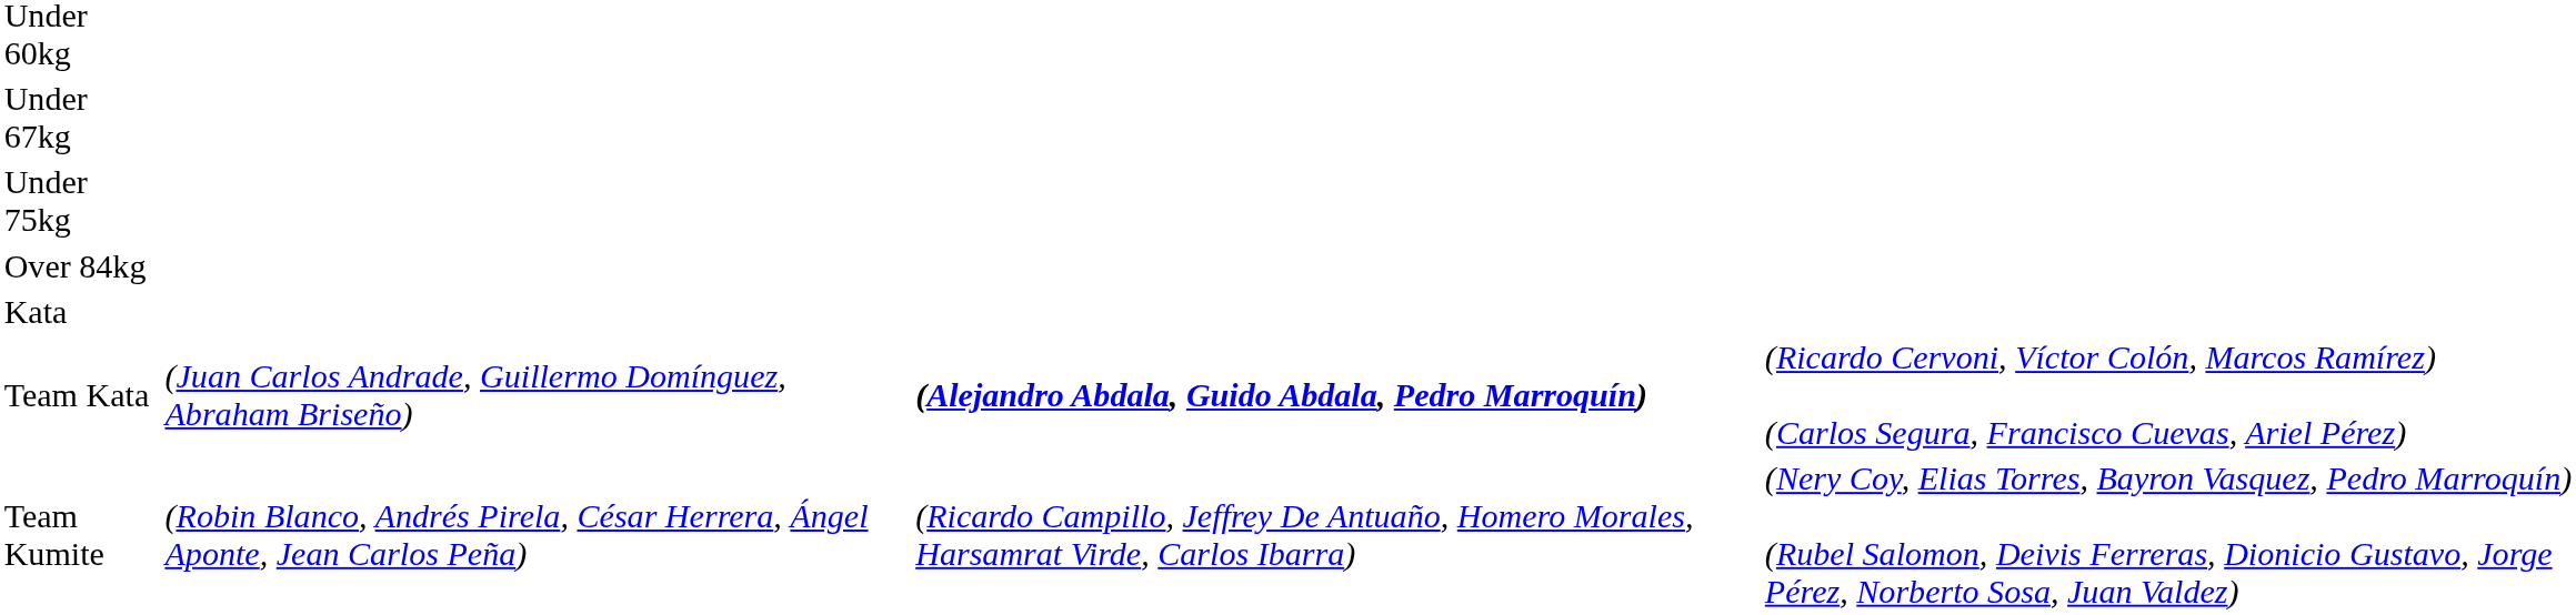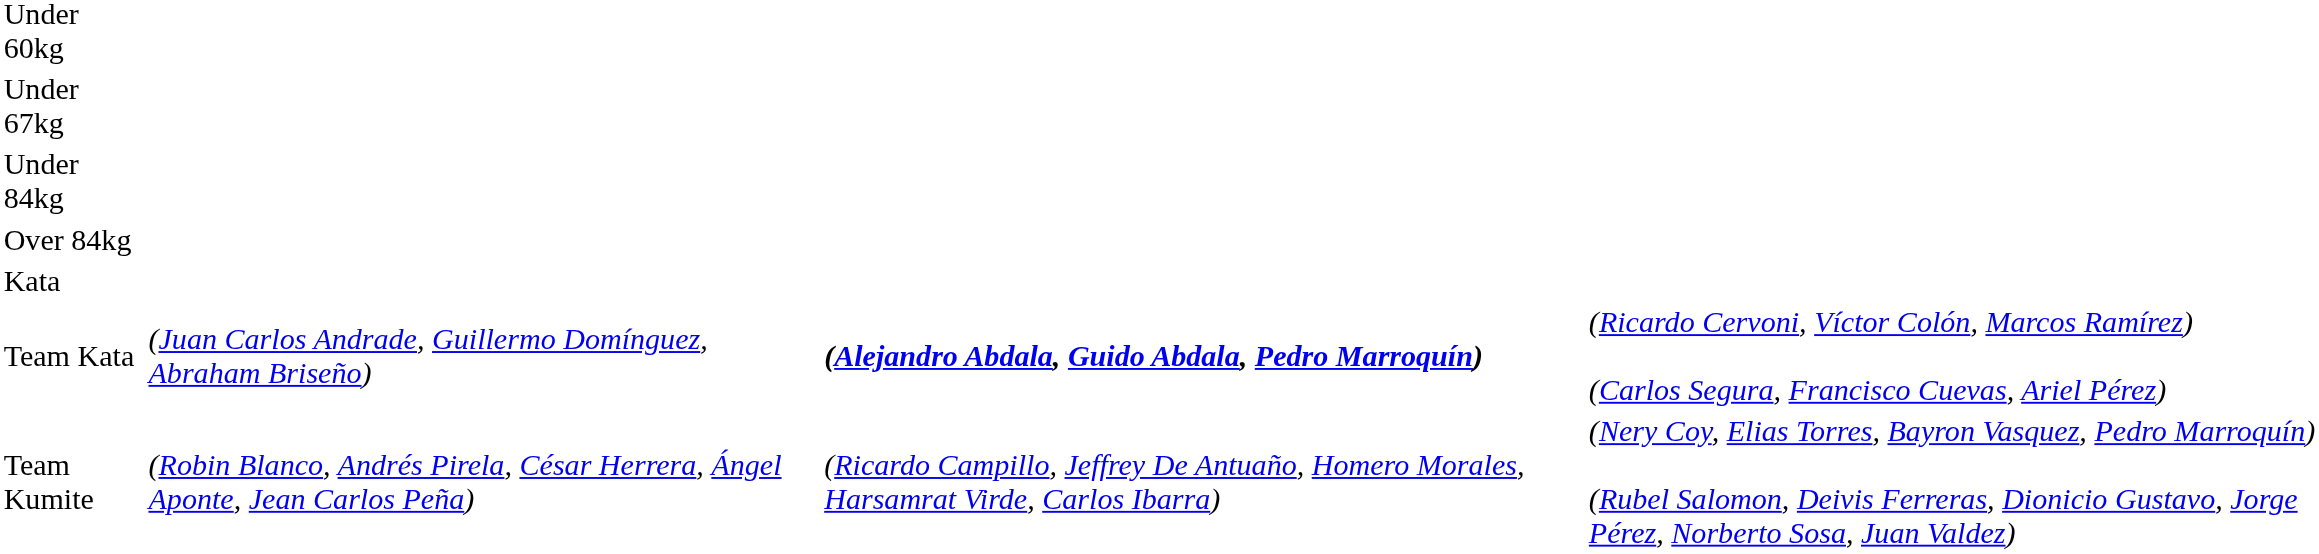- row: Under 75kg
+ row: Under 84kg
